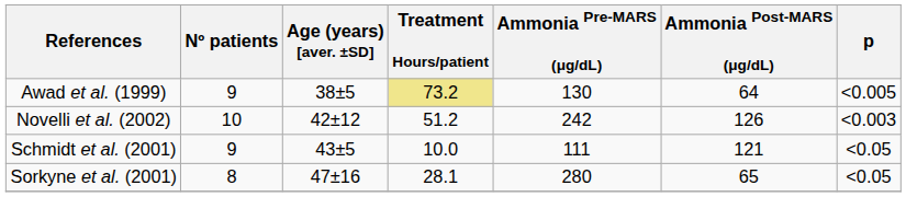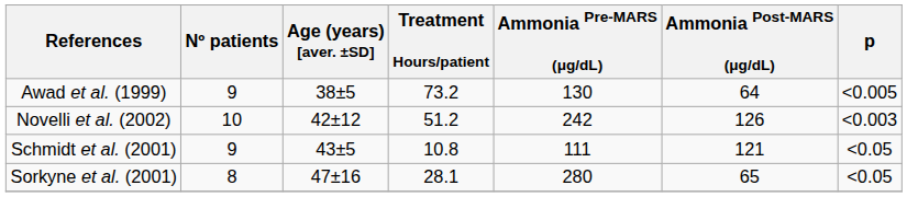Awad et al. (1999) | Treatment Hours/patient: khaki background -> no background
Schmidt et al. (2001) | Treatment Hours/patient: 10.0 -> 10.8
